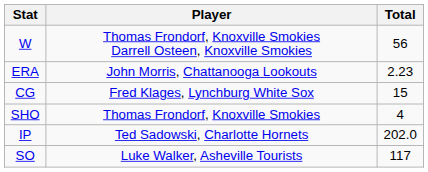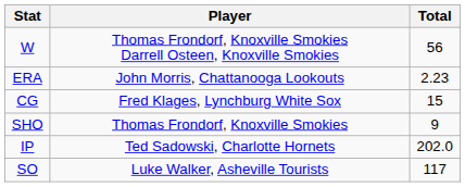SHO | Total: 4 -> 9
